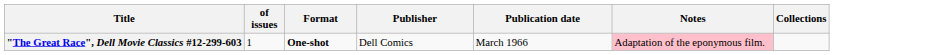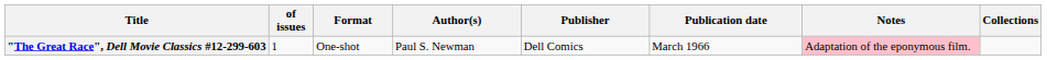+ column: Author(s) | Paul S. Newman
"The Great Race", Dell Movie Classics #12-299-603 | Format: bold -> normal
